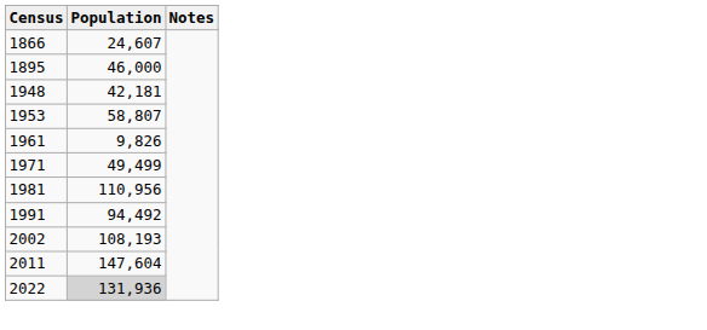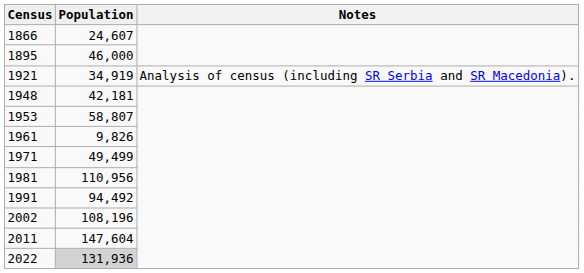+ row: 1921 | 34,919 | Analysis of census (including SR Serbia and SR Macedonia).
2002 | Population: 108,193 -> 108,196
